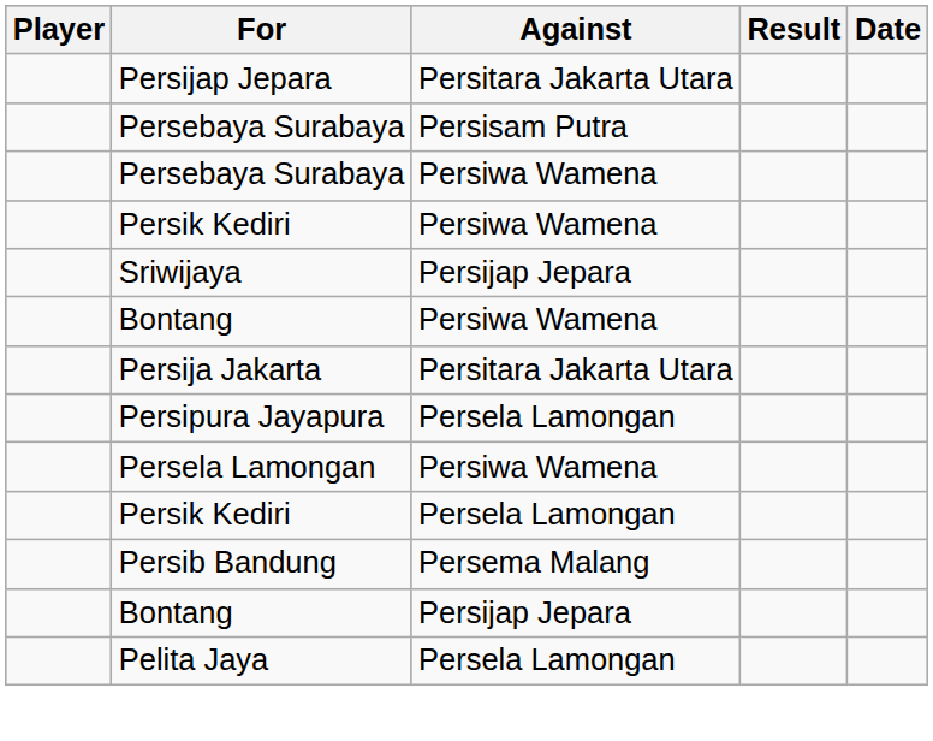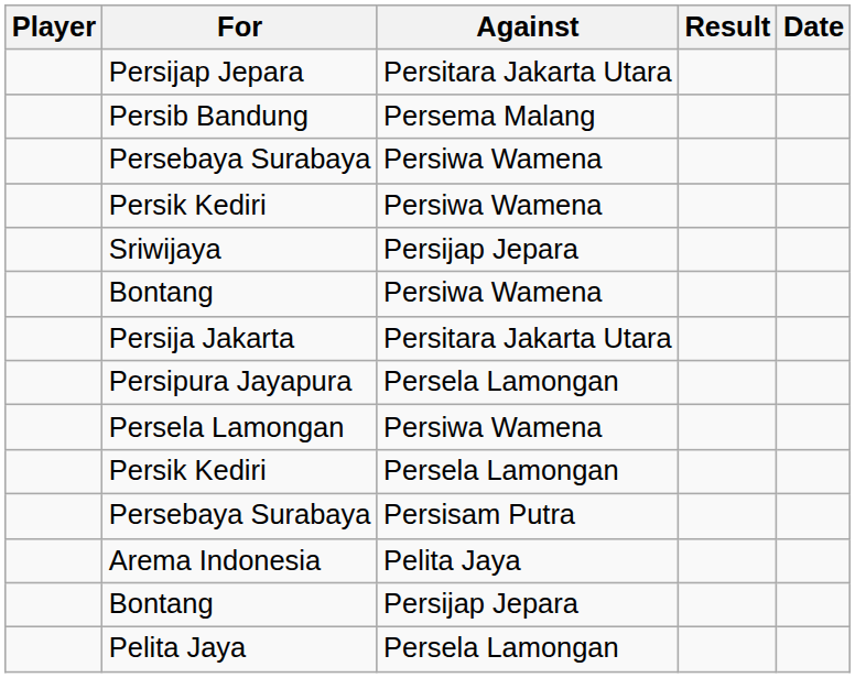rows swapped: Persebaya Surabaya / Persisam Putra <-> Persib Bandung
+ row: Arema Indonesia | Pelita Jaya
